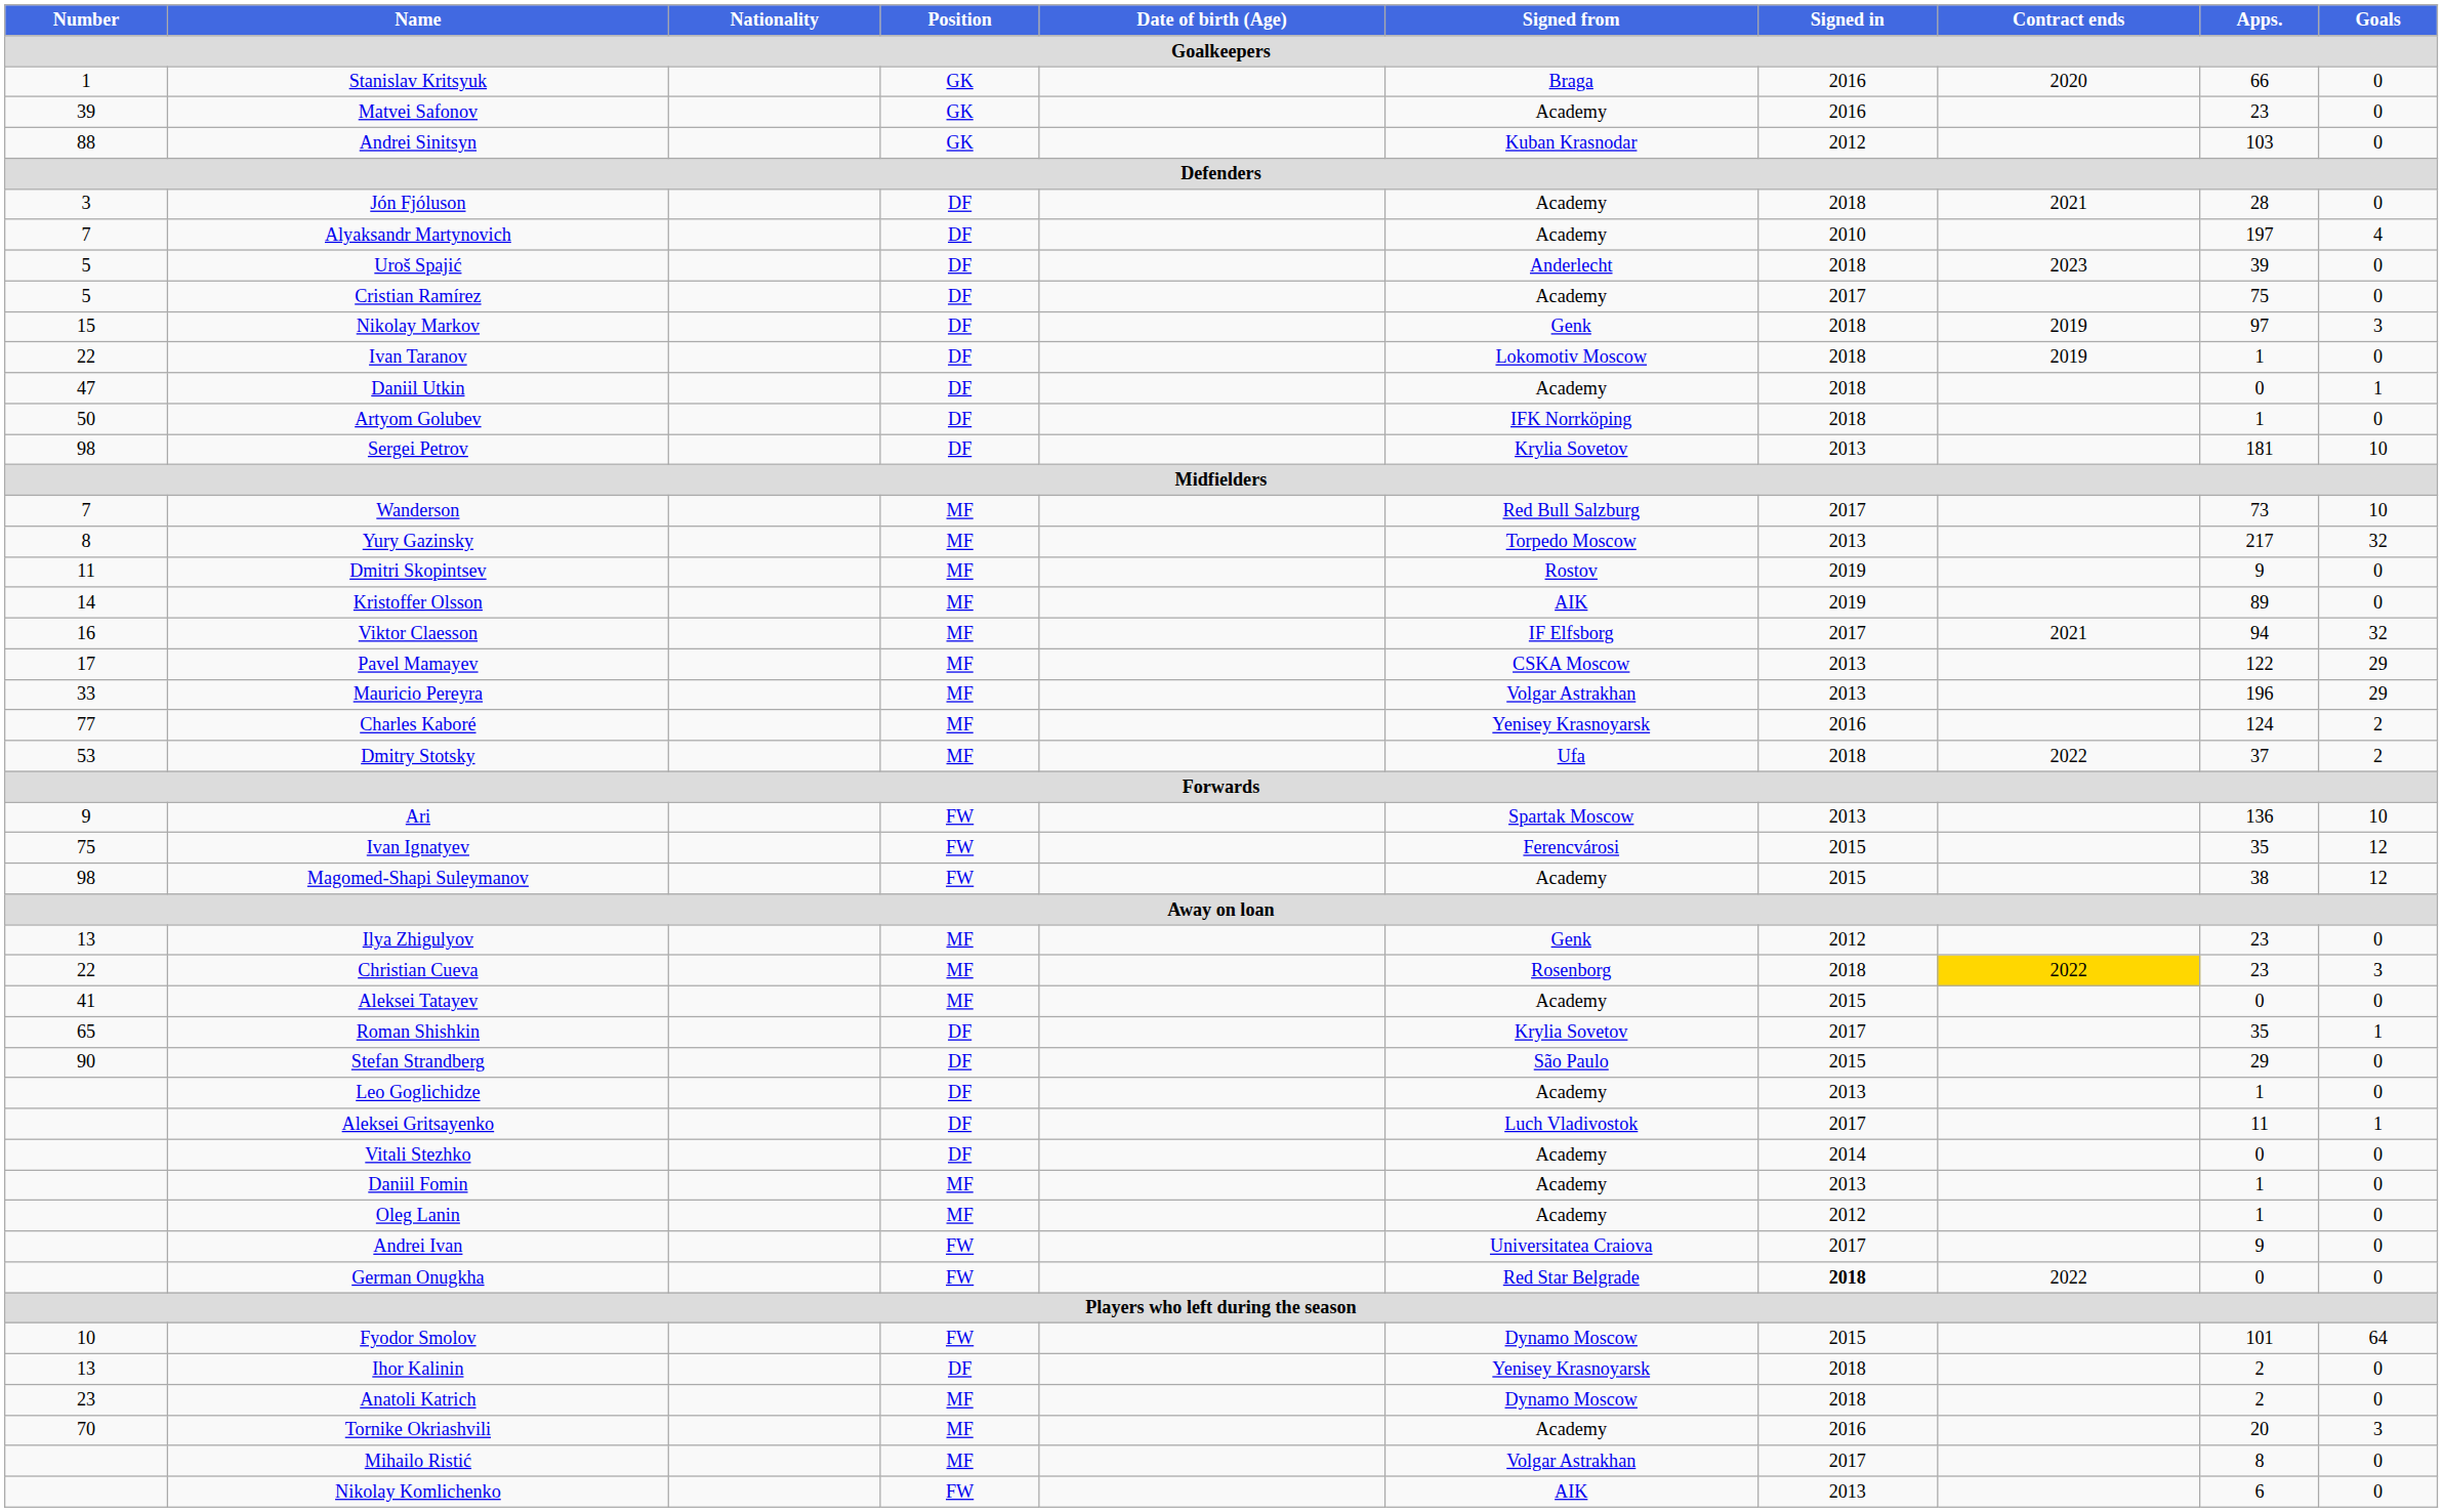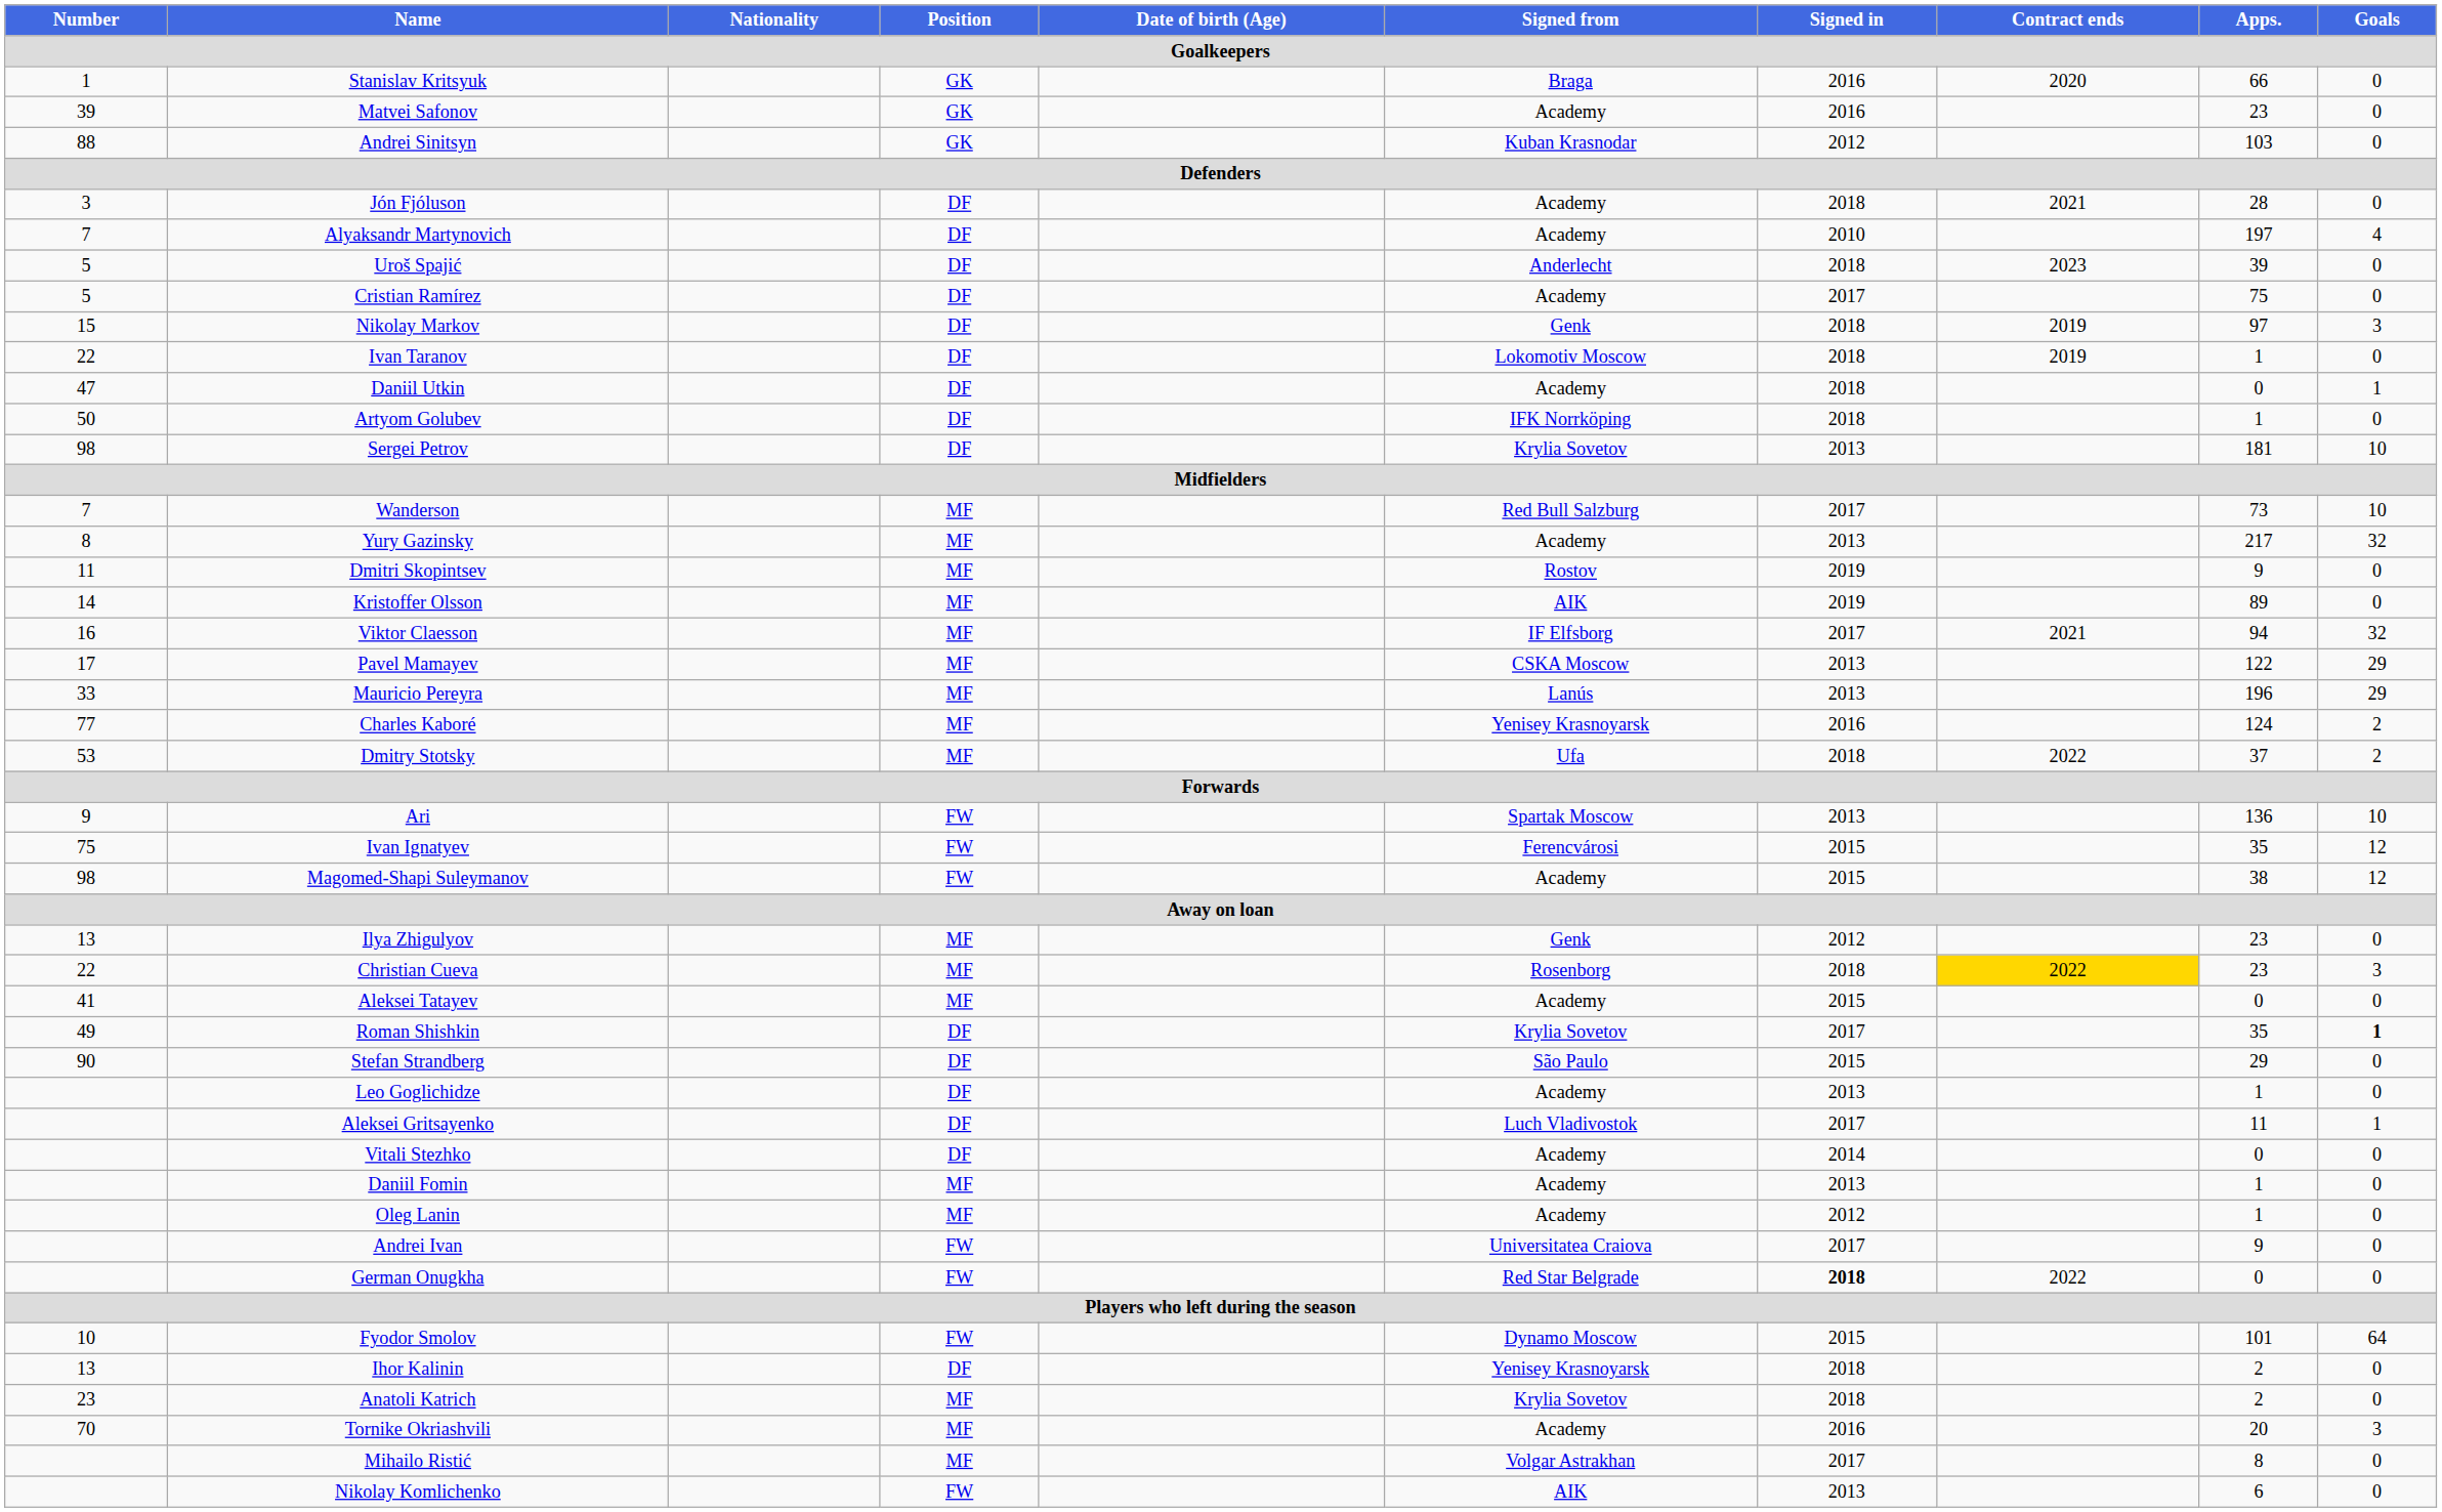Yury Gazinsky | Signed from: Torpedo Moscow -> Academy
Mauricio Pereyra | Signed from: Volgar Astrakhan -> Lanús
Roman Shishkin | Number: 65 -> 49
Roman Shishkin | Goals: normal -> bold
Anatoli Katrich | Signed from: Dynamo Moscow -> Krylia Sovetov
